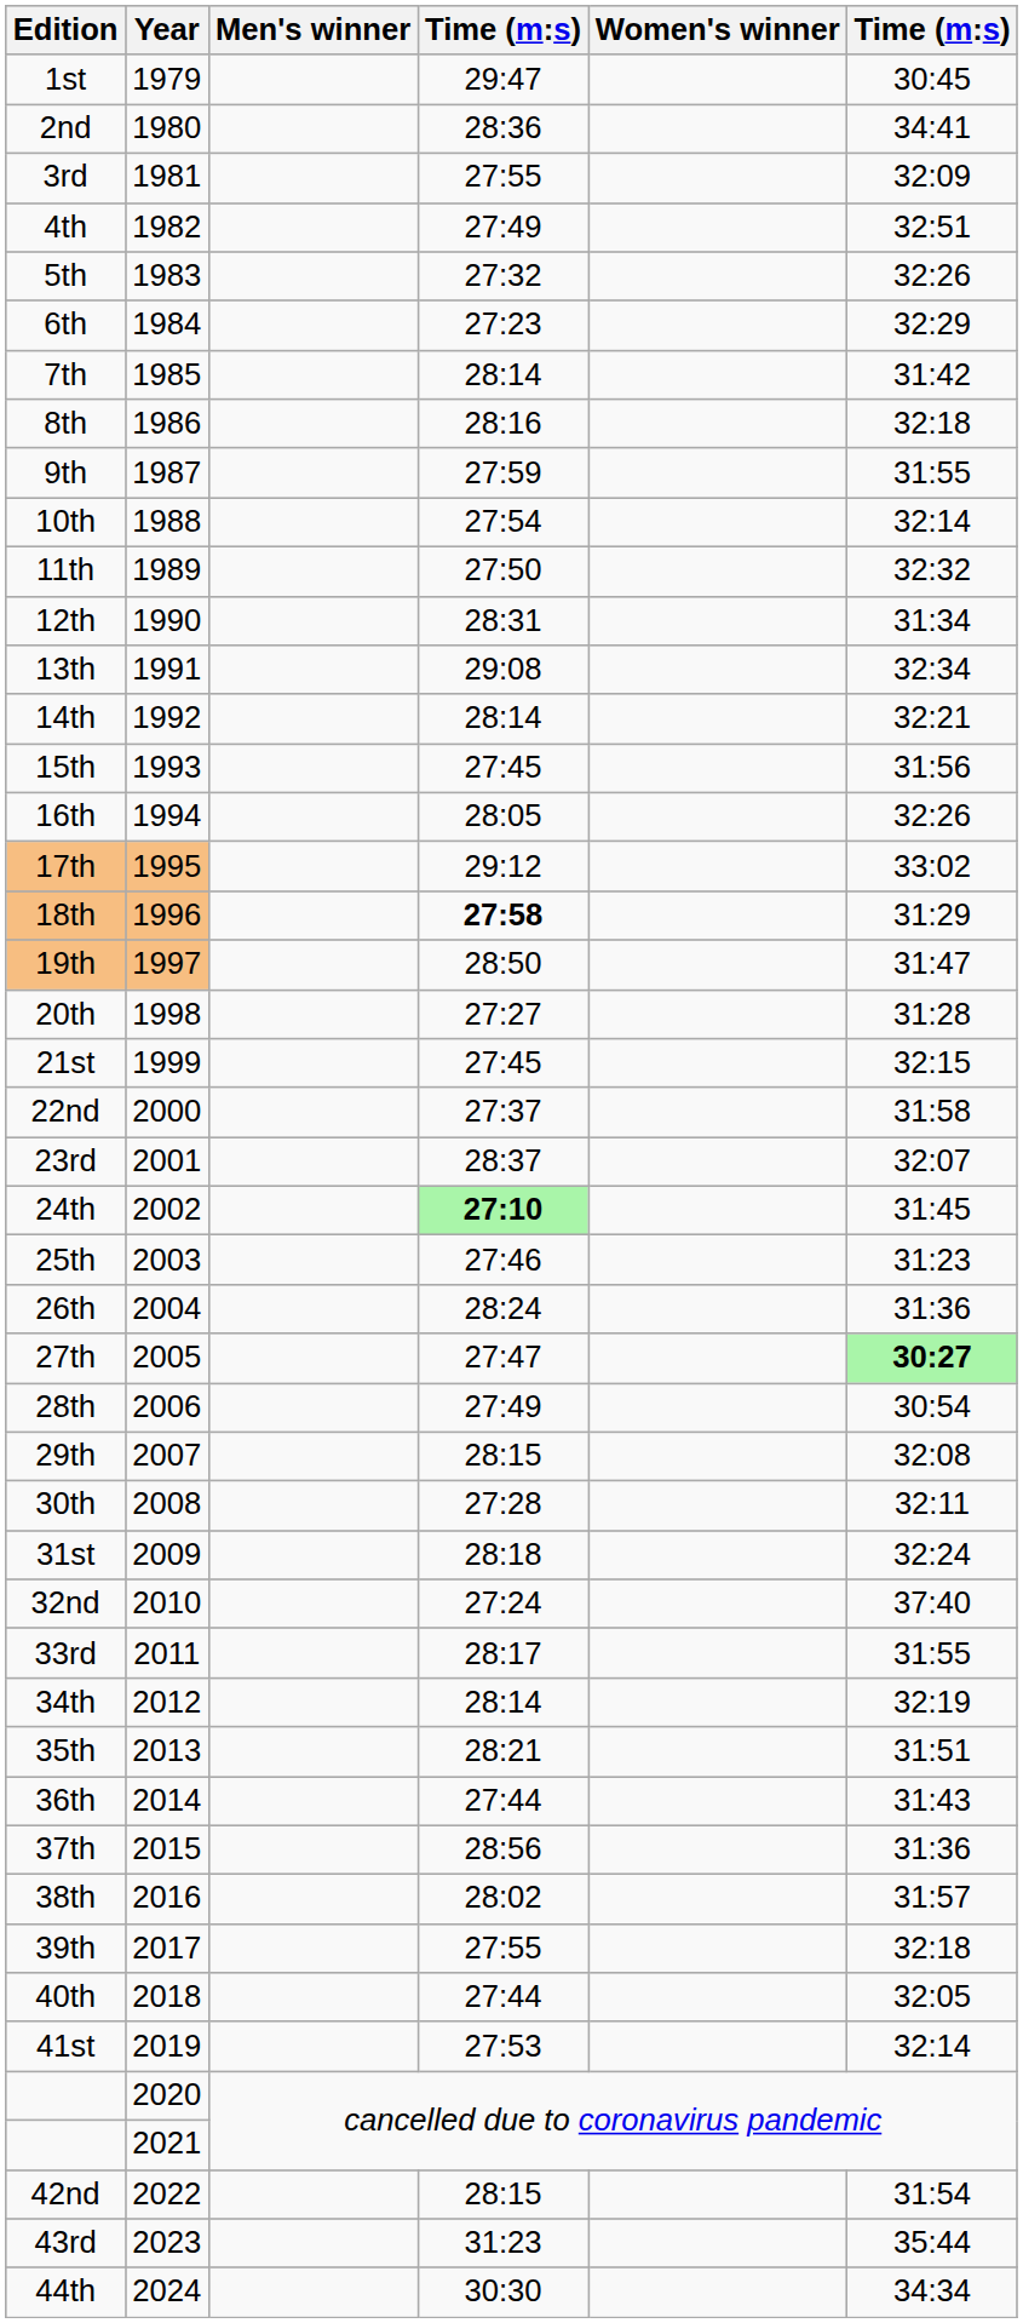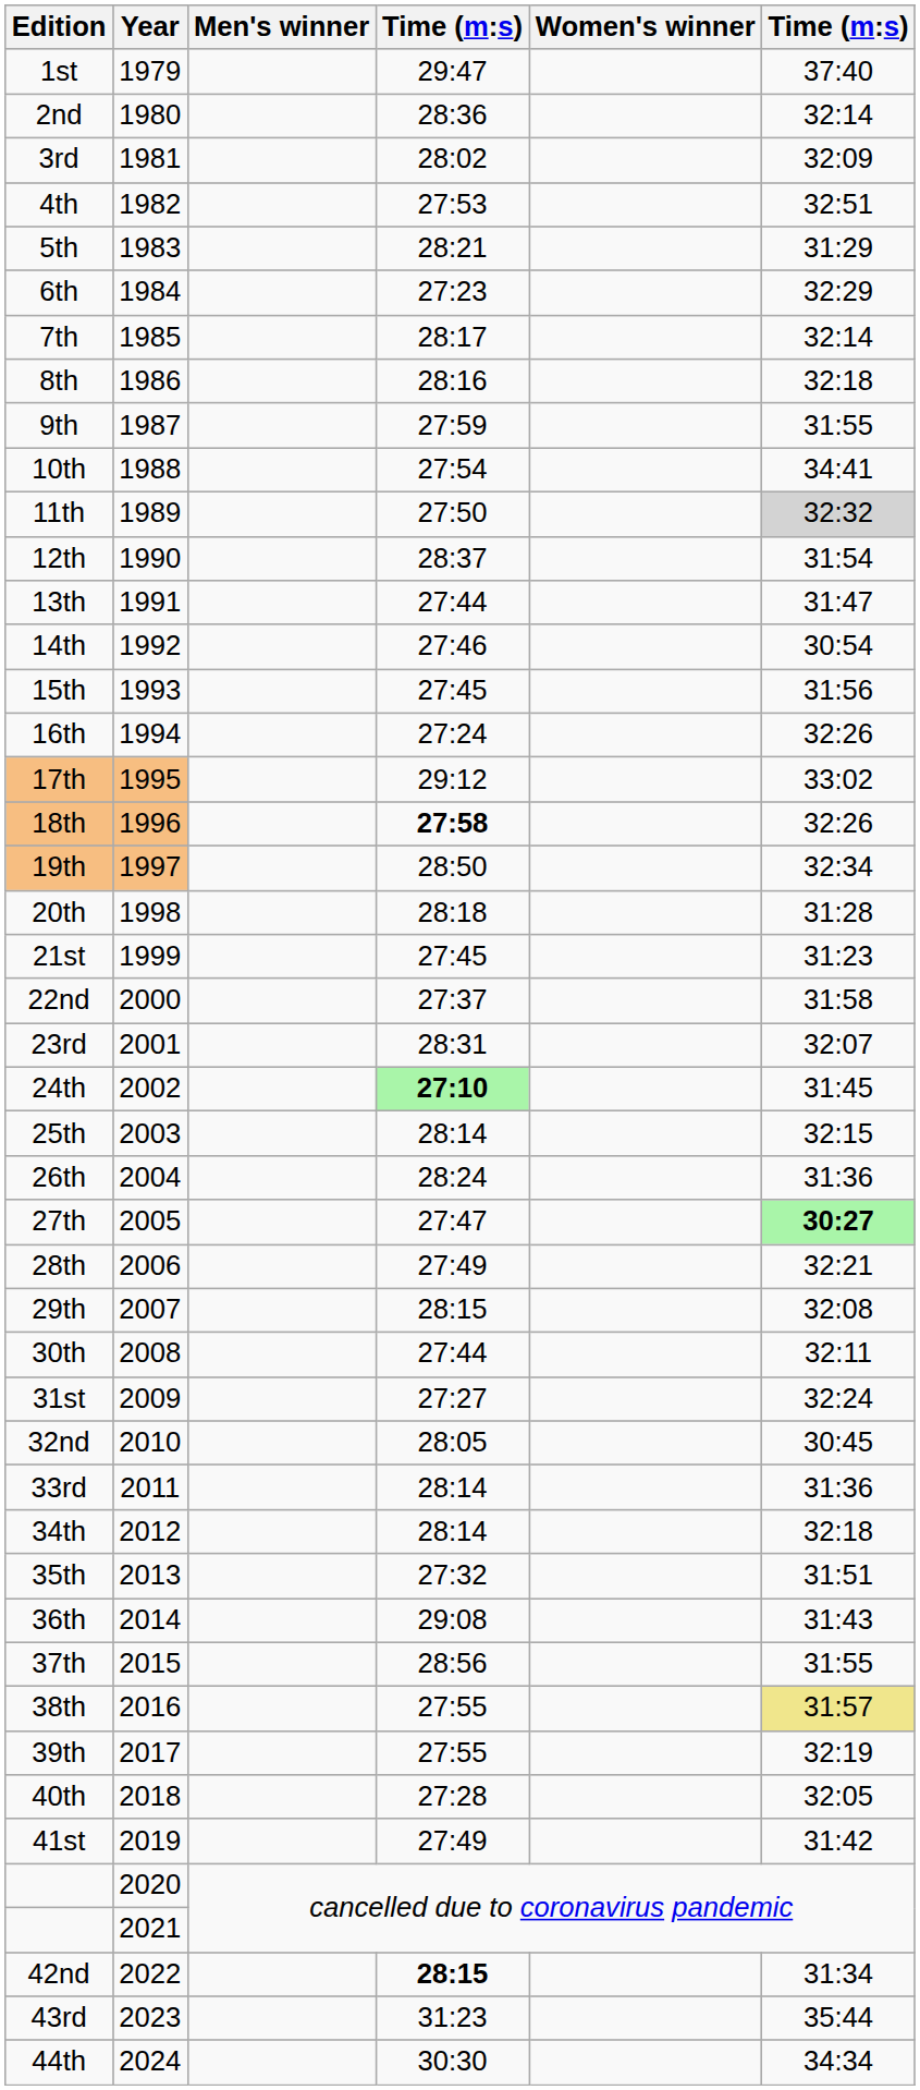1st | column 6: 30:45 -> 37:40
2nd | column 6: 34:41 -> 32:14
3rd | column 4: 27:55 -> 28:02
4th | column 4: 27:49 -> 27:53
5th | column 4: 27:32 -> 28:21
5th | column 6: 32:26 -> 31:29
7th | column 4: 28:14 -> 28:17
7th | column 6: 31:42 -> 32:14
10th | column 6: 32:14 -> 34:41
11th | column 6: no background -> lightgrey background
12th | column 4: 28:31 -> 28:37
12th | column 6: 31:34 -> 31:54
13th | column 4: 29:08 -> 27:44
13th | column 6: 32:34 -> 31:47
14th | column 4: 28:14 -> 27:46
14th | column 6: 32:21 -> 30:54
16th | column 4: 28:05 -> 27:24
18th | column 6: 31:29 -> 32:26
19th | column 6: 31:47 -> 32:34
20th | column 4: 27:27 -> 28:18
21st | column 6: 32:15 -> 31:23
23rd | column 4: 28:37 -> 28:31
25th | column 4: 27:46 -> 28:14
25th | column 6: 31:23 -> 32:15
28th | column 6: 30:54 -> 32:21
30th | column 4: 27:28 -> 27:44
31st | column 4: 28:18 -> 27:27
32nd | column 4: 27:24 -> 28:05
32nd | column 6: 37:40 -> 30:45
33rd | column 4: 28:17 -> 28:14
33rd | column 6: 31:55 -> 31:36
34th | column 6: 32:19 -> 32:18
35th | column 4: 28:21 -> 27:32
36th | column 4: 27:44 -> 29:08
37th | column 6: 31:36 -> 31:55
38th | column 4: 28:02 -> 27:55
38th | column 6: no background -> khaki background
39th | column 6: 32:18 -> 32:19
40th | column 4: 27:44 -> 27:28
41st | column 4: 27:53 -> 27:49
41st | column 6: 32:14 -> 31:42
42nd | column 4: normal -> bold
42nd | column 6: 31:54 -> 31:34
